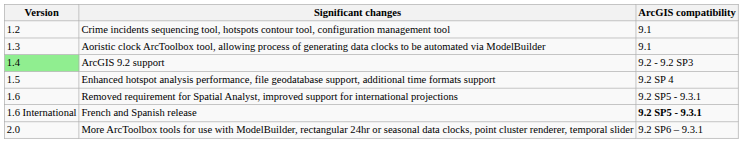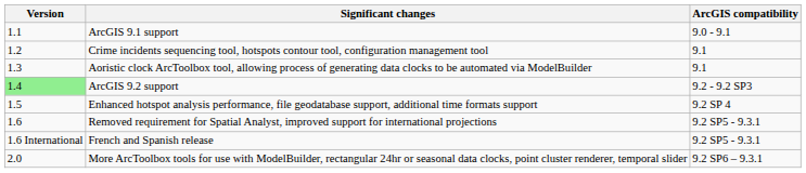+ row: 1.1 | ArcGIS 9.1 support | 9.0 - 9.1
French and Spanish release | ArcGIS compatibility: bold -> normal
